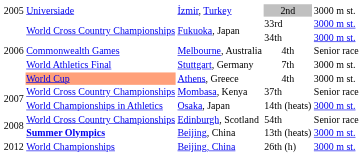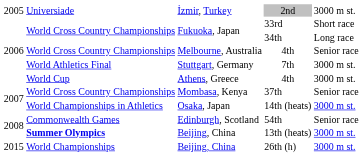33rd | column 5: 3000 m st. -> Short race
34th | column 5: 3000 m st. -> Long race
Melbourne, Australia / 4th | column 2: Commonwealth Games -> World Cross Country Championships
Athens, Greece / 4th | column 2: lightsalmon background -> no background
54th | column 2: World Cross Country Championships -> Commonwealth Games
26th (h) | column 1: 2012 -> 2015
